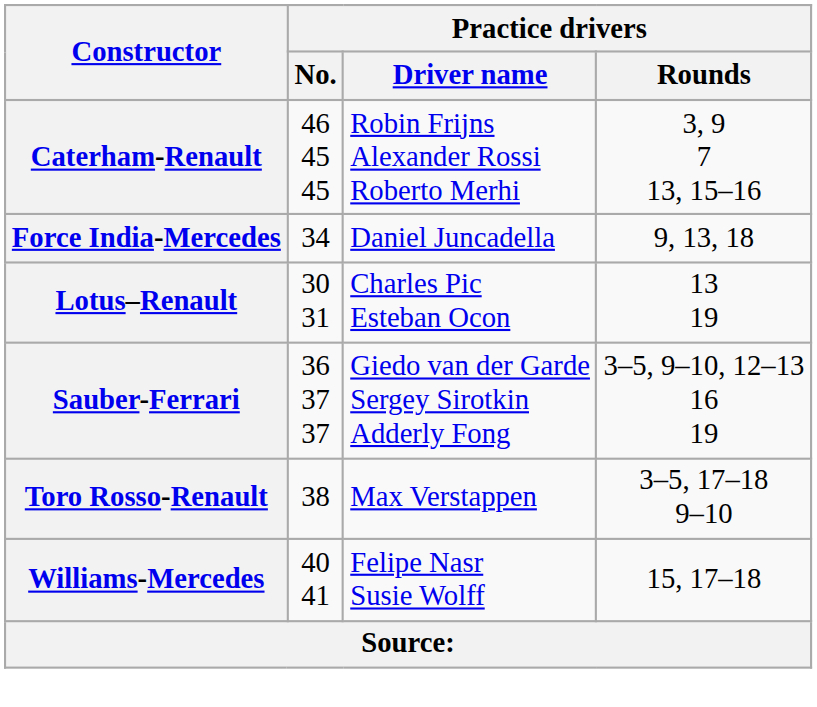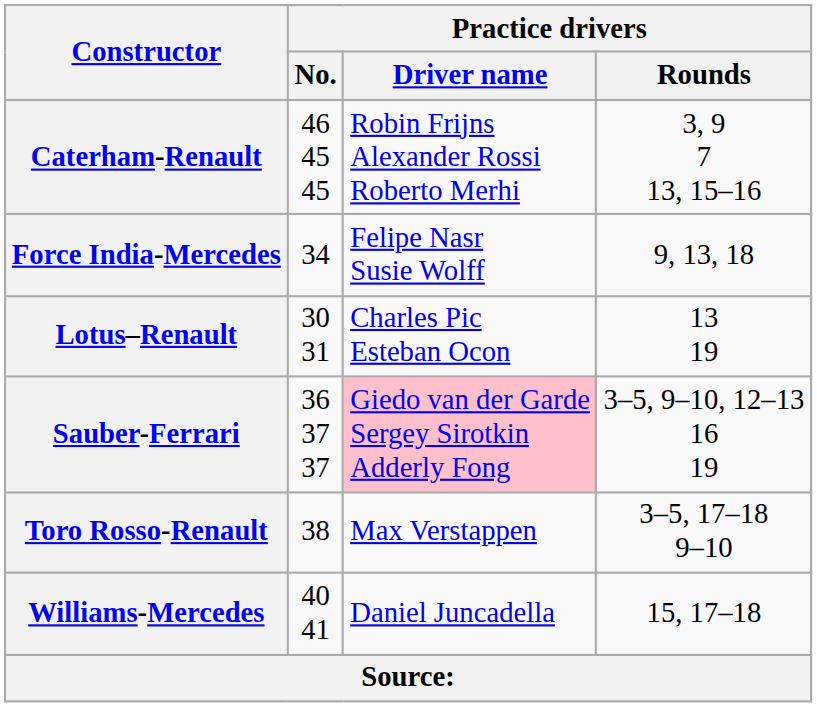Force India-Mercedes | Practice drivers / Driver name: Daniel Juncadella -> Felipe Nasr Susie Wolff
Sauber-Ferrari | Practice drivers / Driver name: no background -> pink background
Williams-Mercedes | Practice drivers / Driver name: Felipe Nasr Susie Wolff -> Daniel Juncadella
